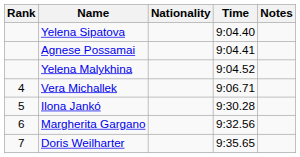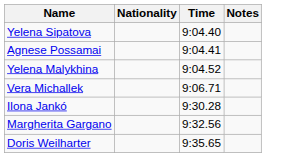- column: Rank | 4 | 5 | 6 | 7
